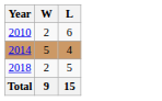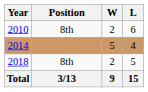+ column: Position | 8th | 8th | 3/13
